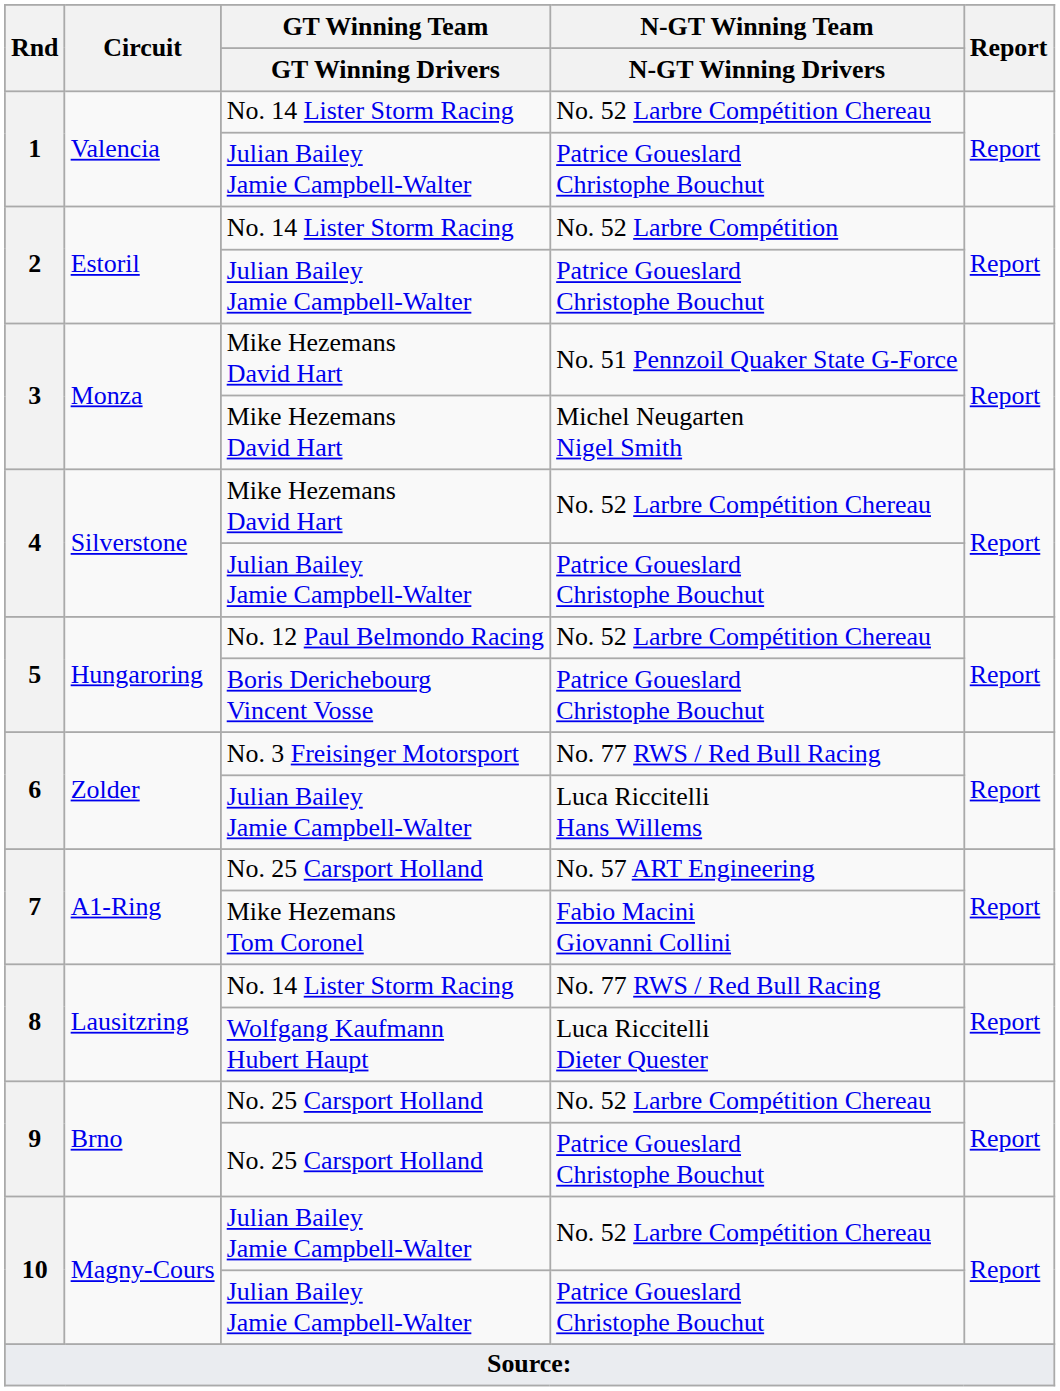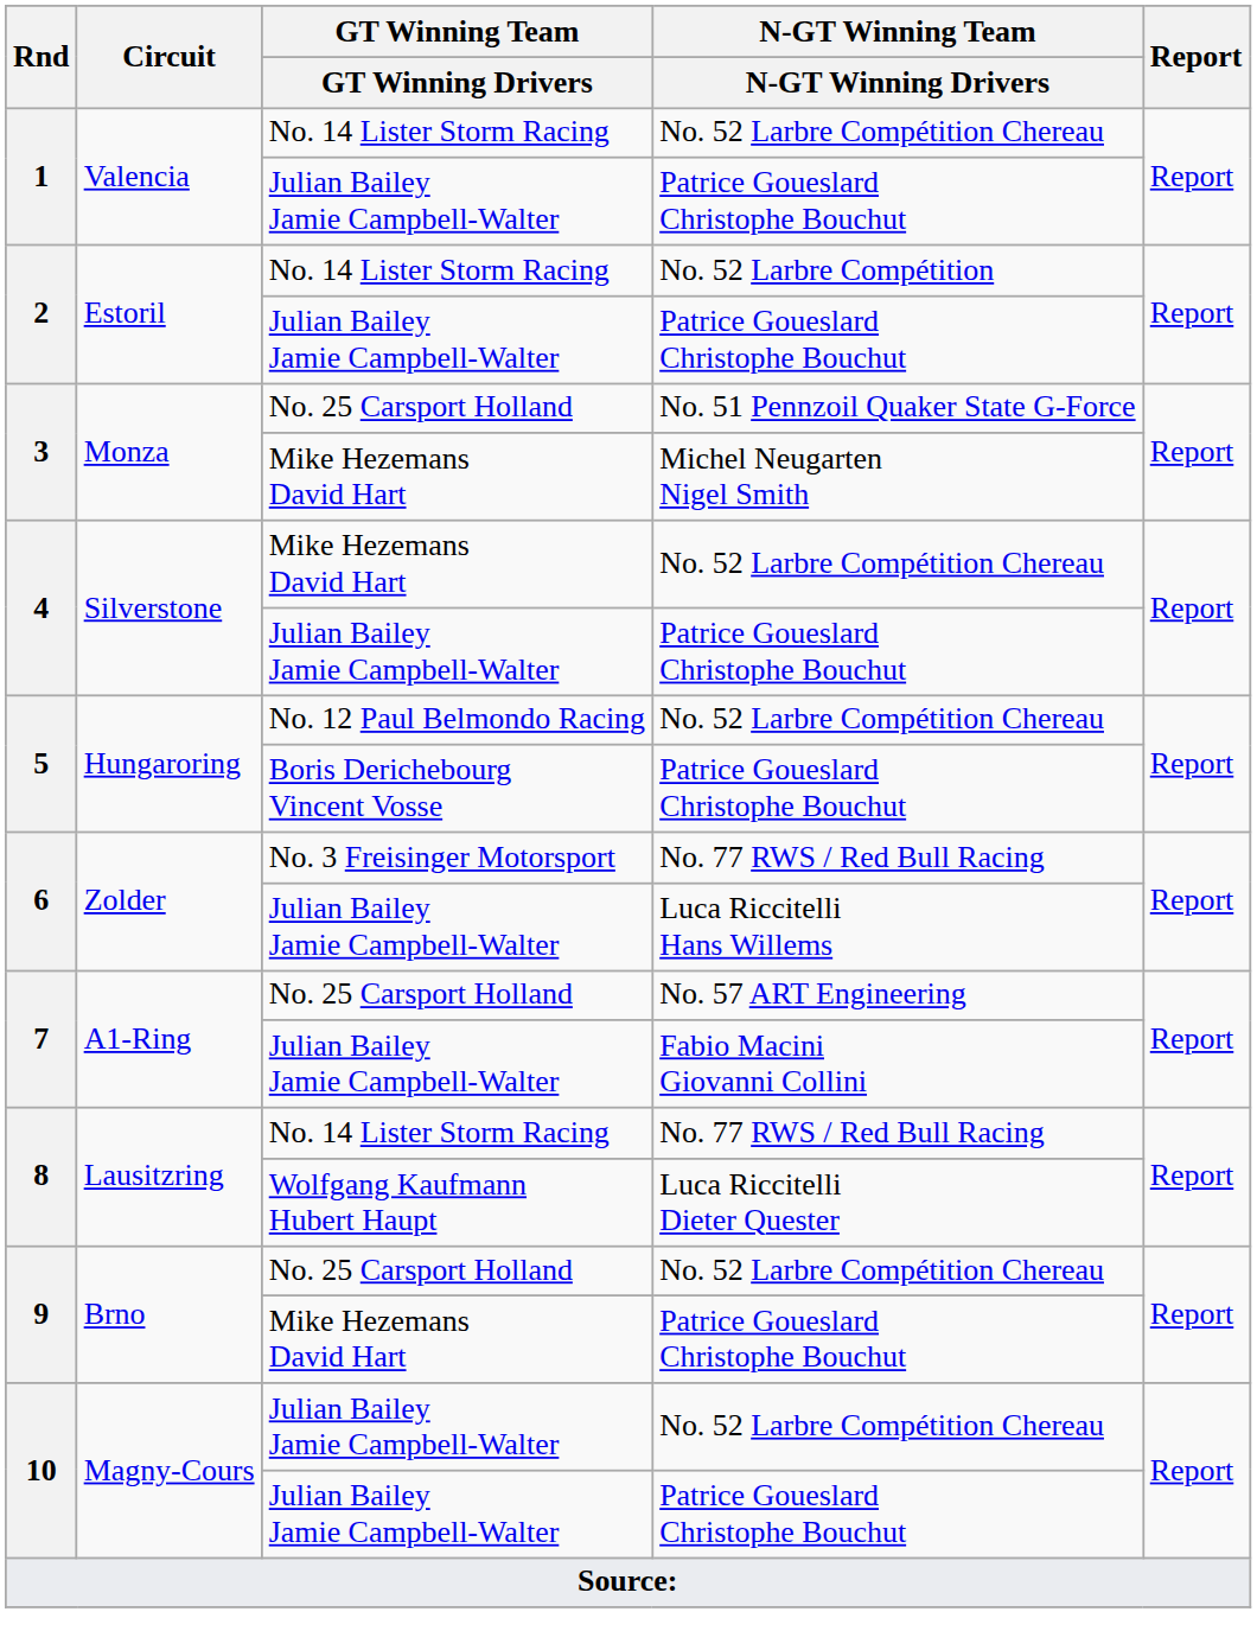3 / No. 51 Pennzoil Quaker State G-Force | GT Winning Team / GT Winning Drivers: Mike Hezemans David Hart -> No. 25 Carsport Holland
7 / Fabio Macini Giovanni Collini | GT Winning Team / GT Winning Drivers: Mike Hezemans Tom Coronel -> Julian Bailey Jamie Campbell-Walter
9 / Patrice Goueslard Christophe Bouchut | GT Winning Team / GT Winning Drivers: No. 25 Carsport Holland -> Mike Hezemans David Hart
